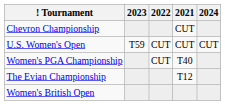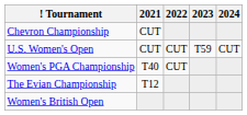columns swapped: 2021 <-> 2023
